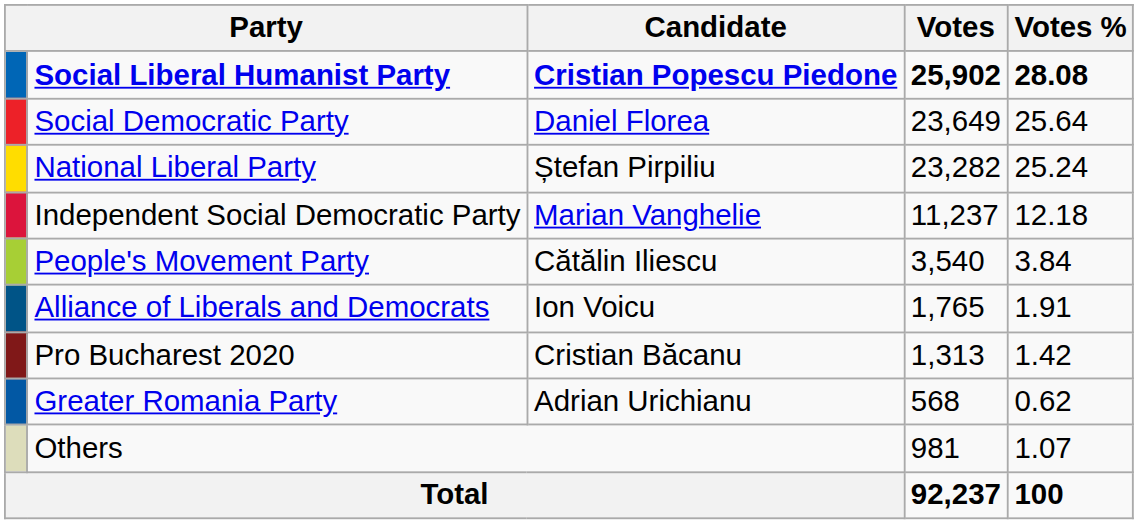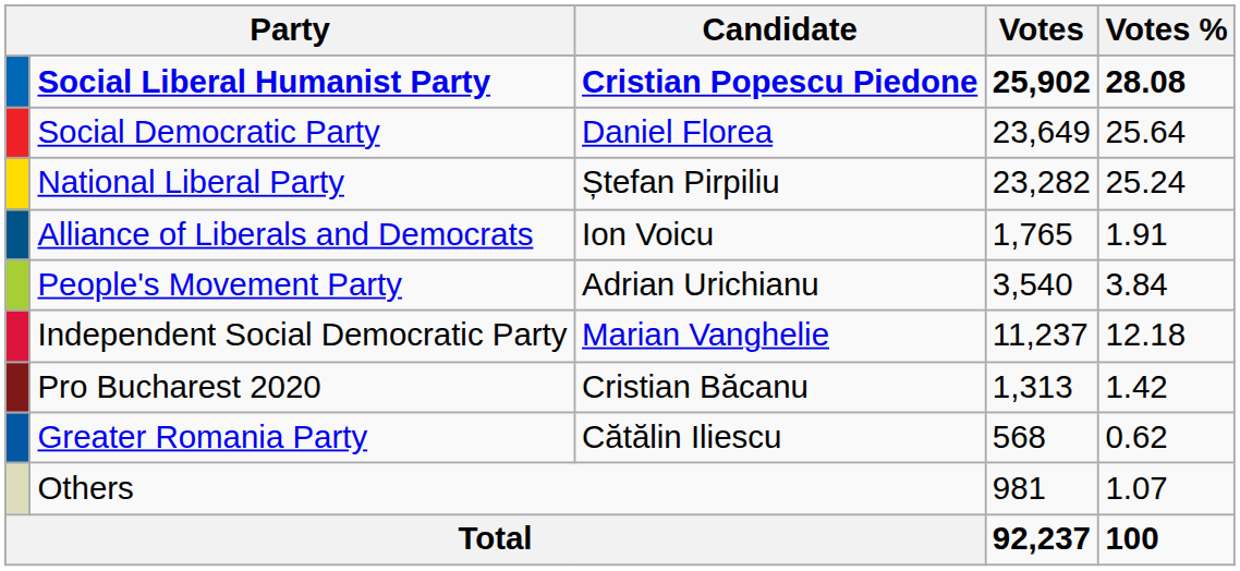rows swapped: Independent Social Democratic Party <-> Alliance of Liberals and Democrats
People's Movement Party | Candidate: Cătălin Iliescu -> Adrian Urichianu
Greater Romania Party | Candidate: Adrian Urichianu -> Cătălin Iliescu
